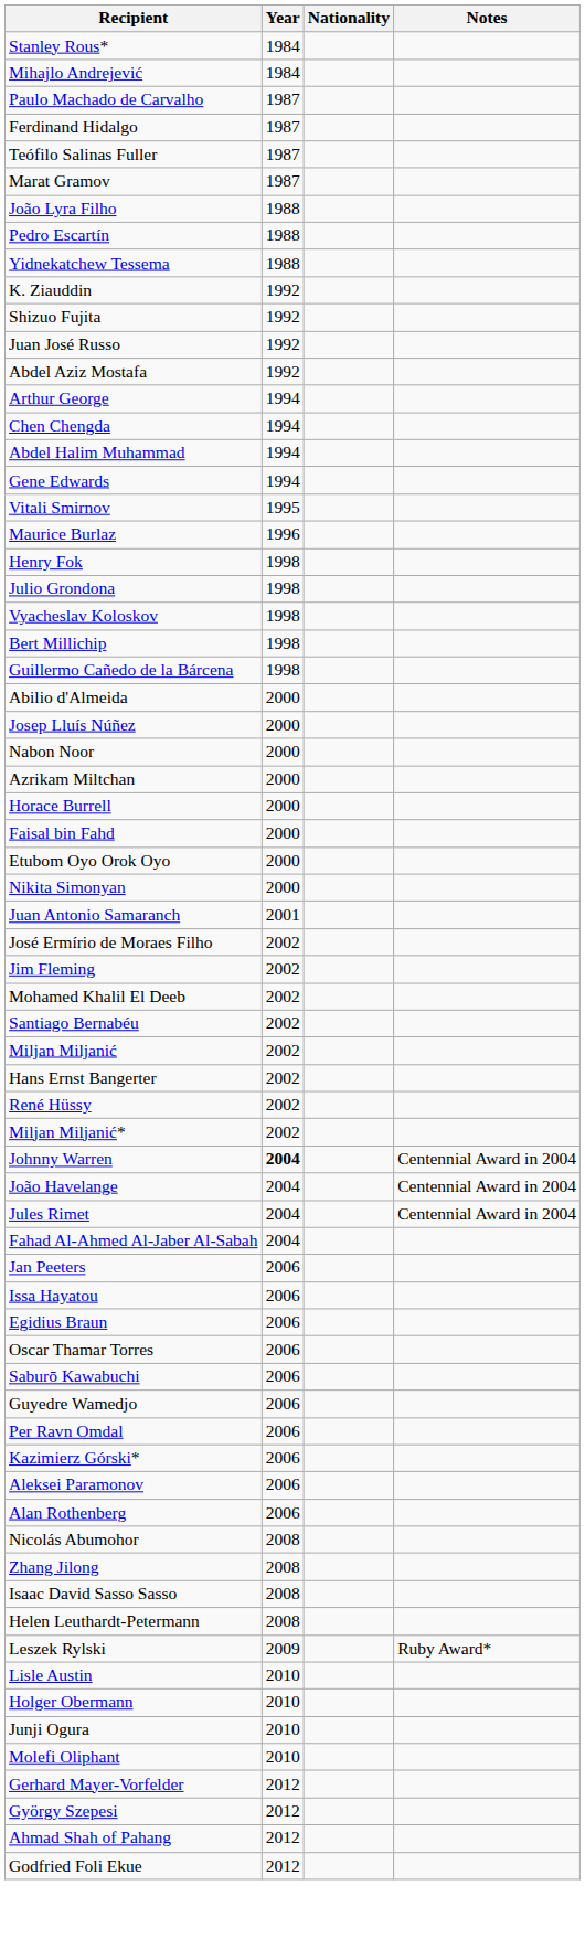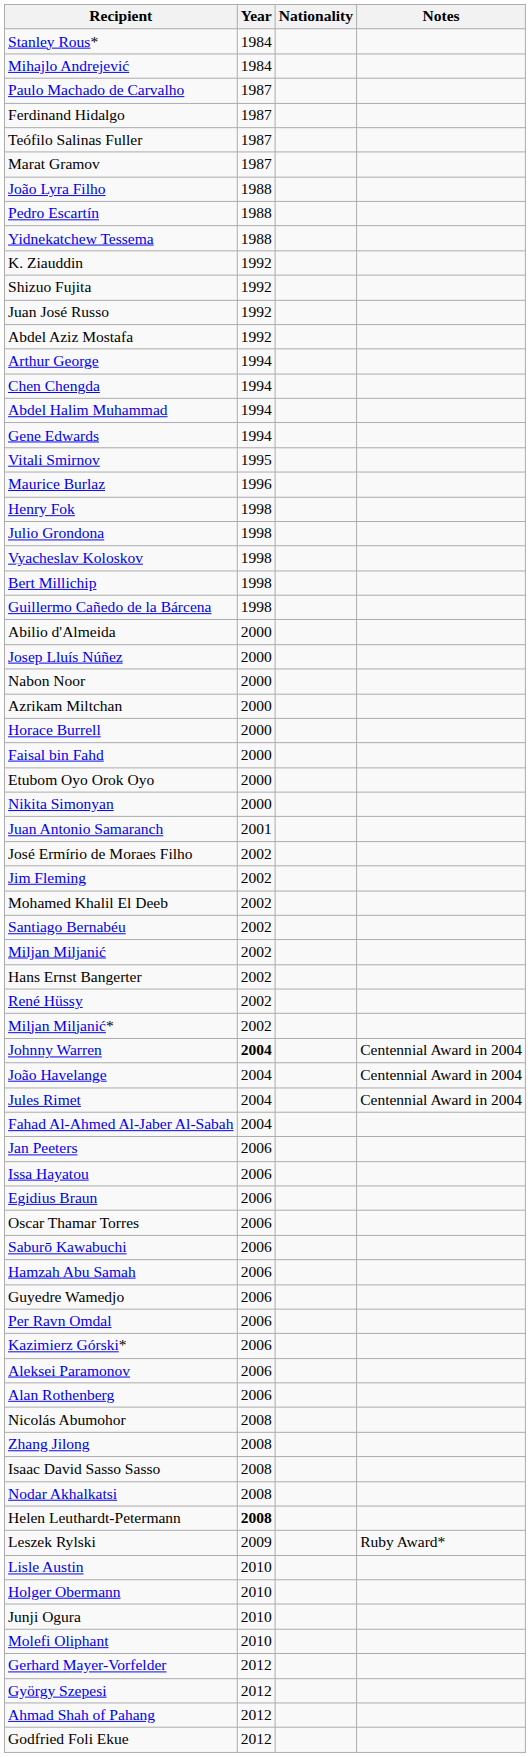+ row: Hamzah Abu Samah | 2006
+ row: Nodar Akhalkatsi | 2008
Helen Leuthardt-Petermann | Year: normal -> bold
